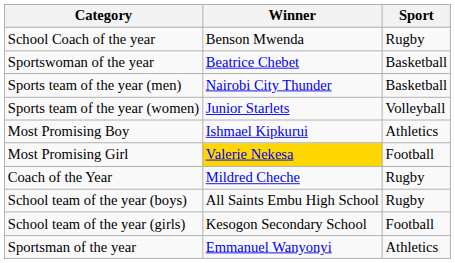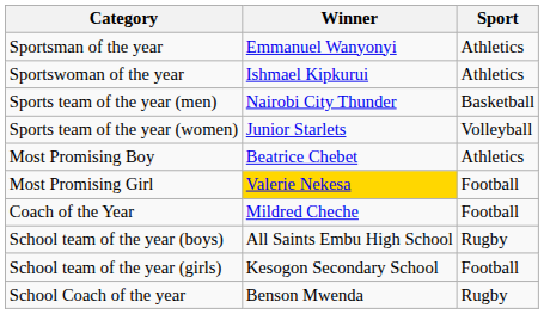rows swapped: Sportsman of the year <-> School Coach of the year
Sportswoman of the year | Winner: Beatrice Chebet -> Ishmael Kipkurui
Sportswoman of the year | Sport: Basketball -> Athletics
Most Promising Boy | Winner: Ishmael Kipkurui -> Beatrice Chebet
Coach of the Year | Sport: Rugby -> Football
